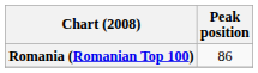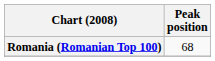Romania (Romanian Top 100) | Peak position: 86 -> 68
